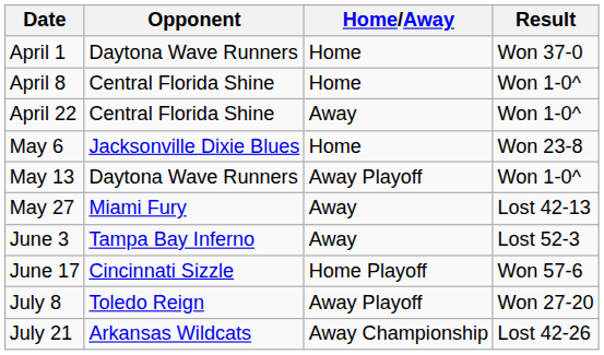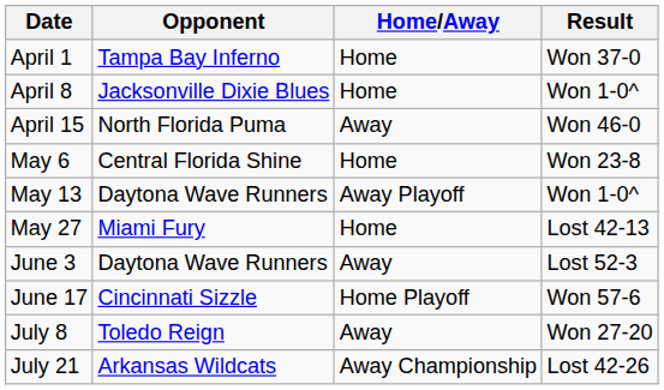April 1 | Opponent: Daytona Wave Runners -> Tampa Bay Inferno
April 8 | Opponent: Central Florida Shine -> Jacksonville Dixie Blues
+ row: April 15 | North Florida Puma | Away | Won 46-0
- row: April 22 | Central Florida Shine | Away | Won 1-0^
May 6 | Opponent: Jacksonville Dixie Blues -> Central Florida Shine
May 27 | Home/Away: Away -> Home
June 3 | Opponent: Tampa Bay Inferno -> Daytona Wave Runners
July 8 | Home/Away: Away Playoff -> Away
